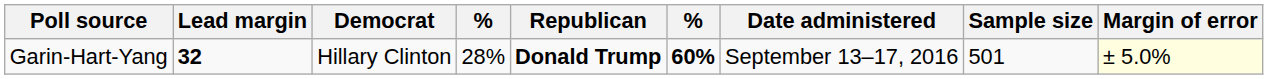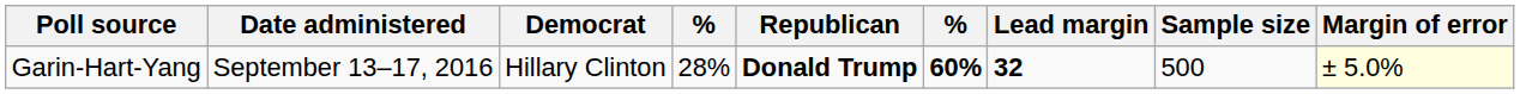columns swapped: Date administered <-> Lead margin
Garin-Hart-Yang | Sample size: 501 -> 500
